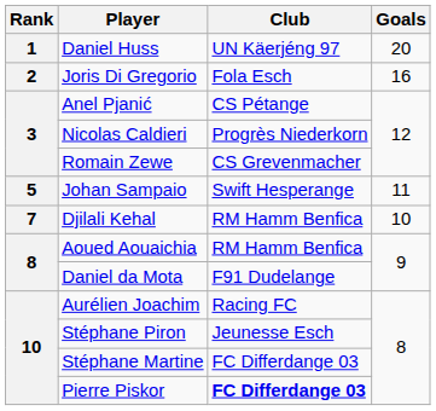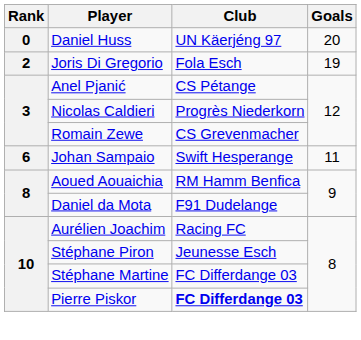Daniel Huss | Rank: 1 -> 0
Joris Di Gregorio | Goals: 16 -> 19
Johan Sampaio | Rank: 5 -> 6
- row: 7 | Djilali Kehal | RM Hamm Benfica | 10
